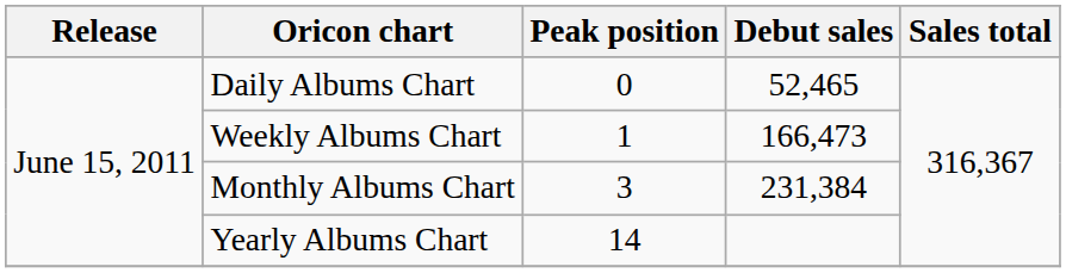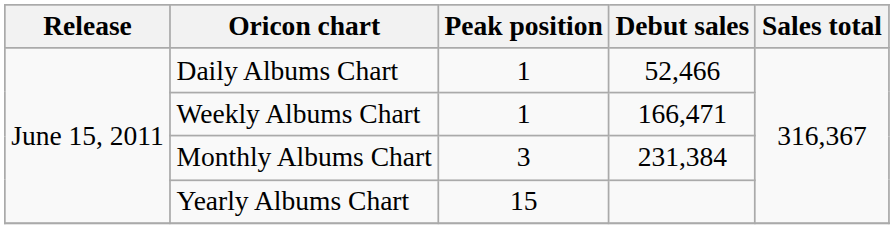Daily Albums Chart | Peak position: 0 -> 1
Daily Albums Chart | Debut sales: 52,465 -> 52,466
Weekly Albums Chart | Debut sales: 166,473 -> 166,471
Yearly Albums Chart | Peak position: 14 -> 15
